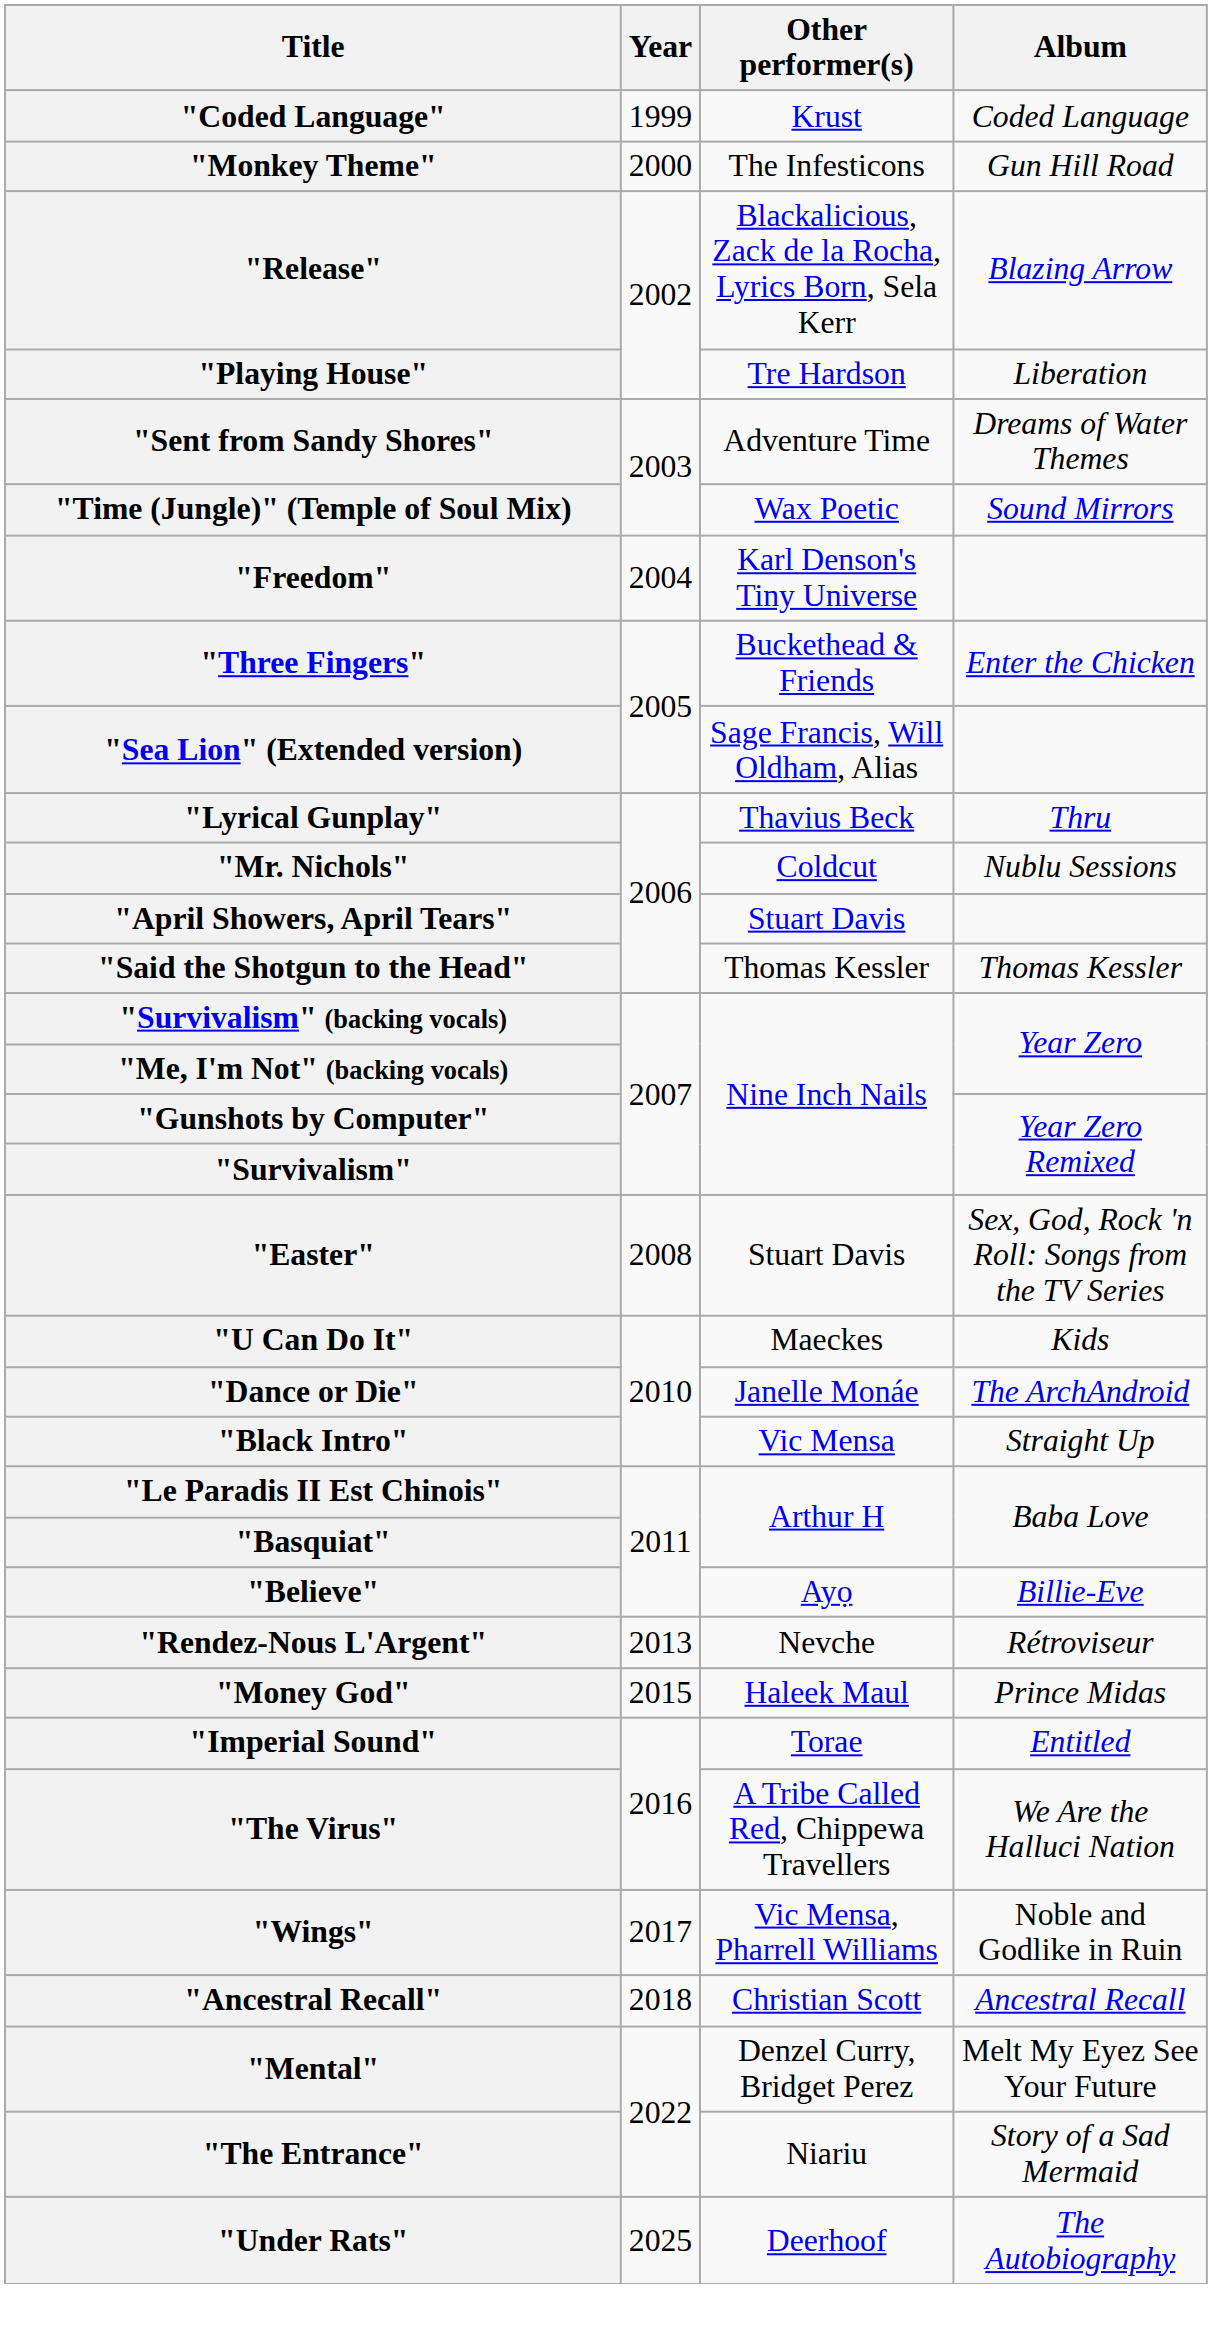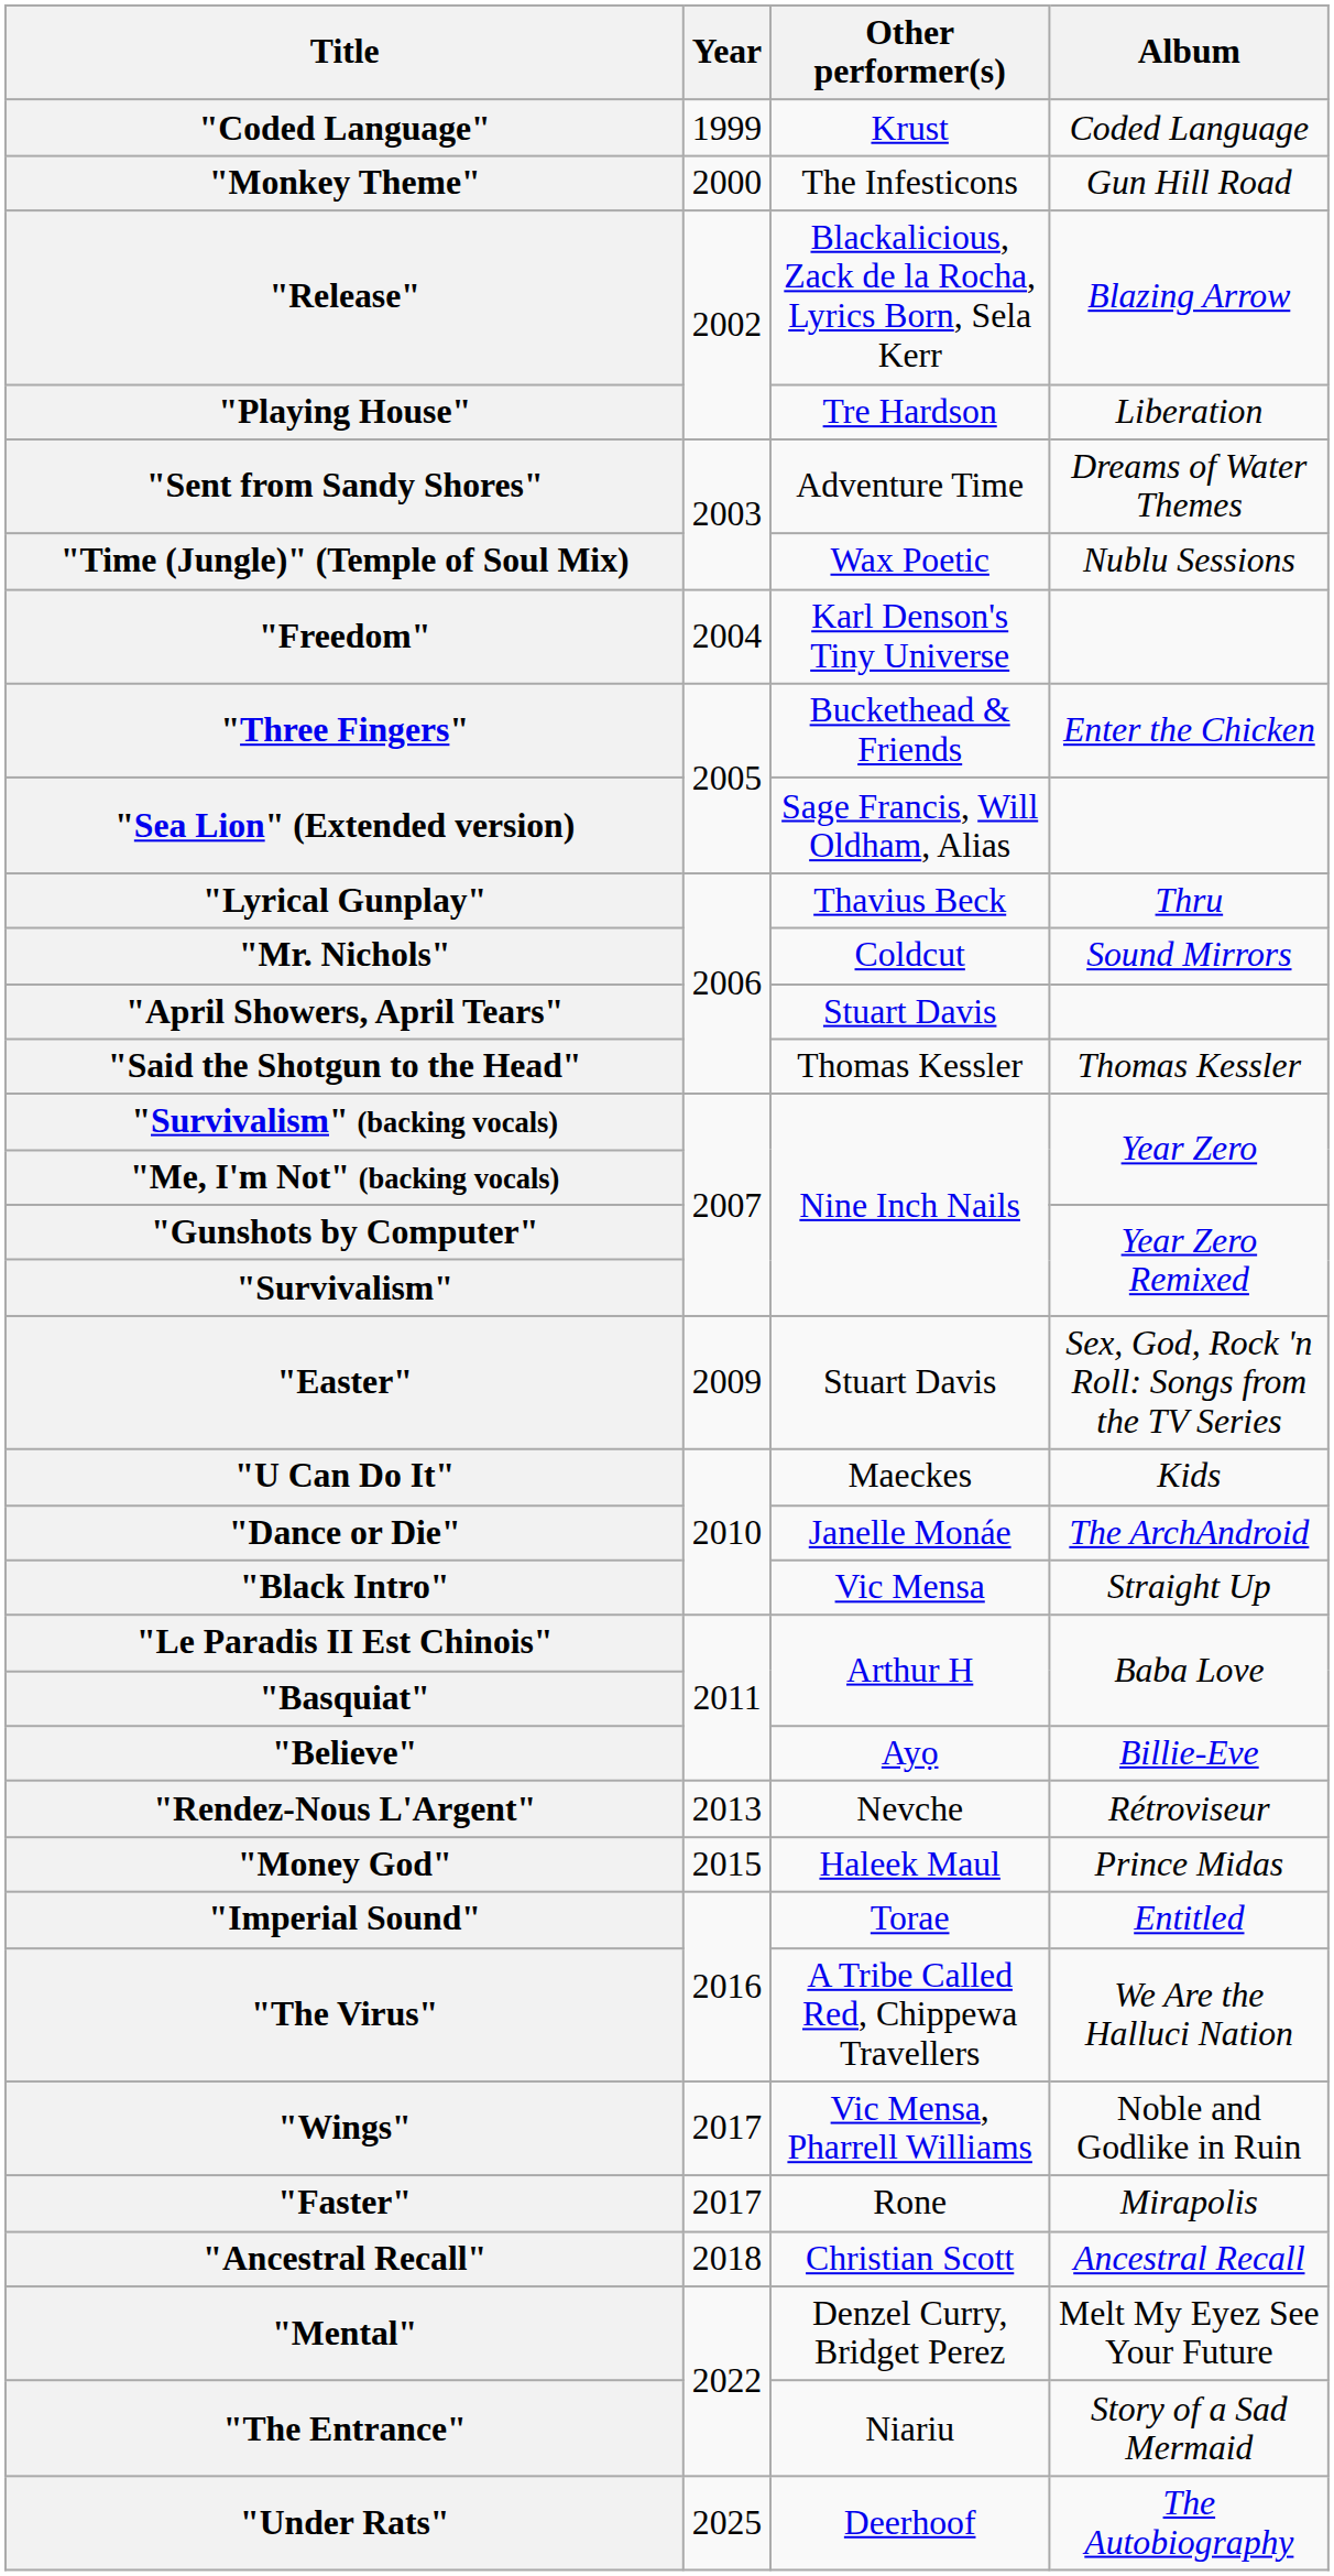"Time (Jungle)" (Temple of Soul Mix) | Album: Sound Mirrors -> Nublu Sessions
"Mr. Nichols" | Album: Nublu Sessions -> Sound Mirrors
"Easter" | Year: 2008 -> 2009
+ row: "Faster" | 2017 | Rone | Mirapolis
